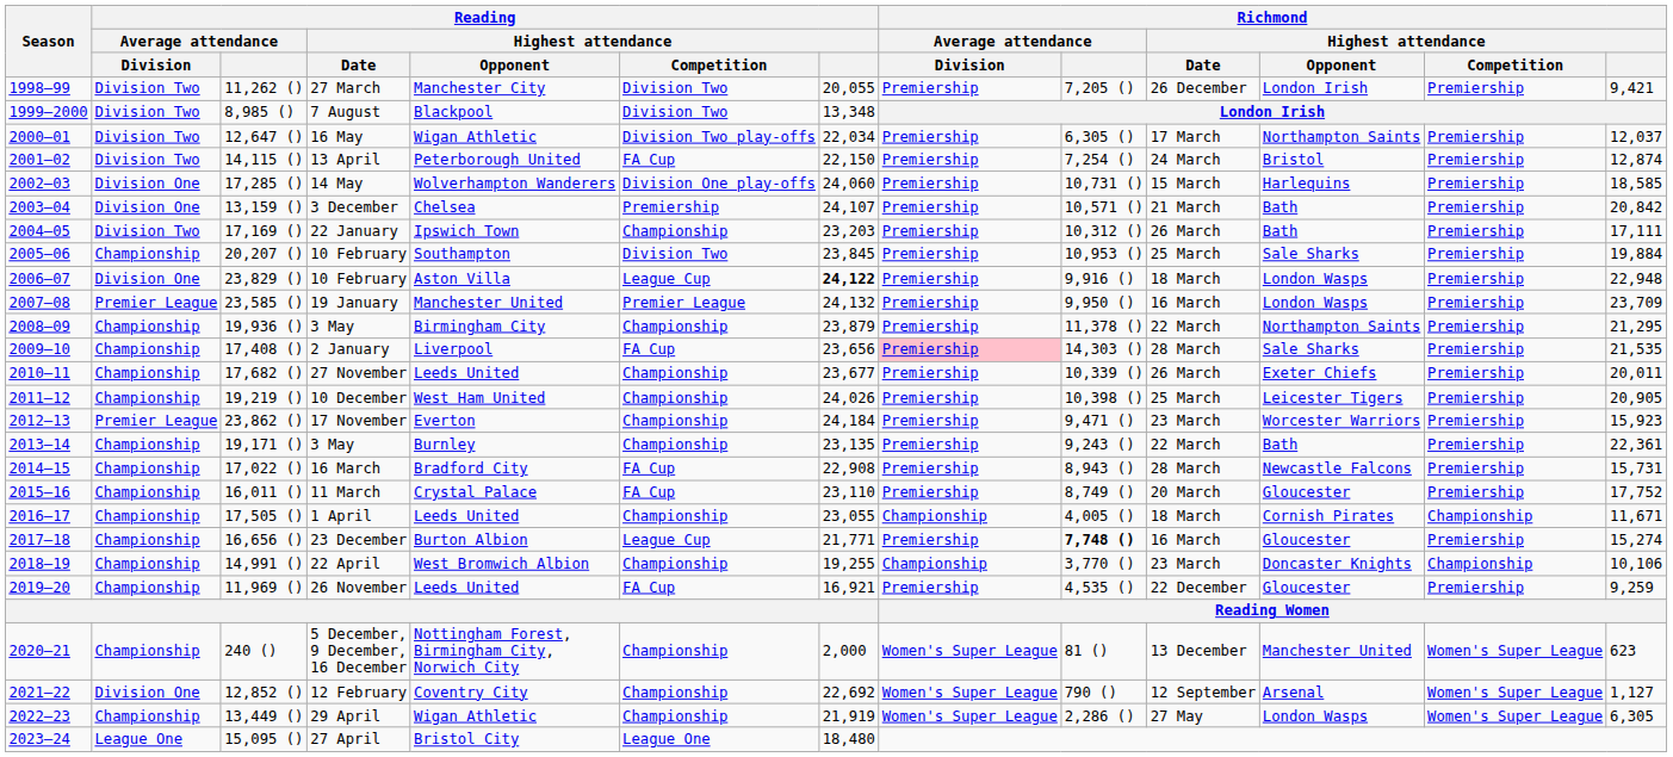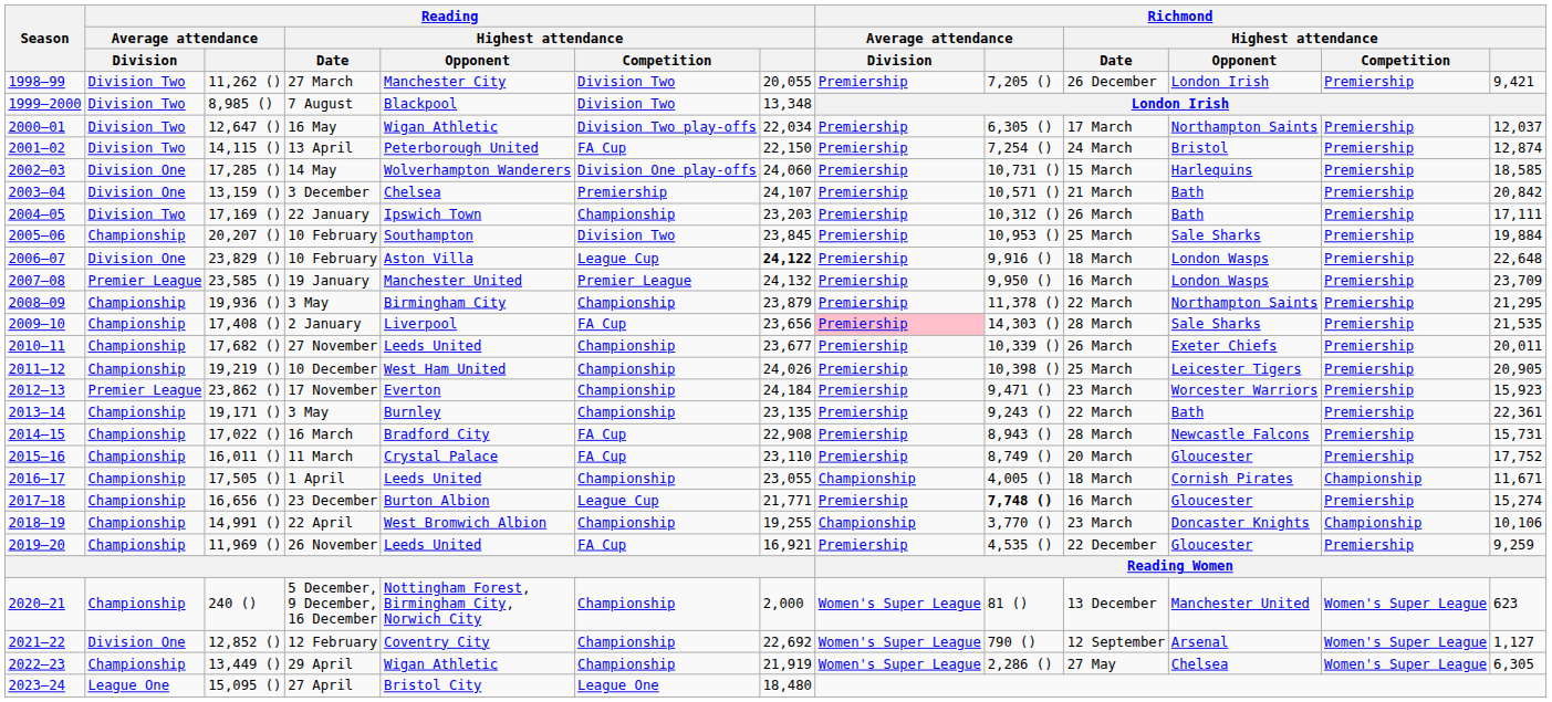2006–07 / 10 February | Richmond / Highest attendance: 22,948 -> 22,648
29 April | Richmond / Highest attendance / Opponent: London Wasps -> Chelsea
